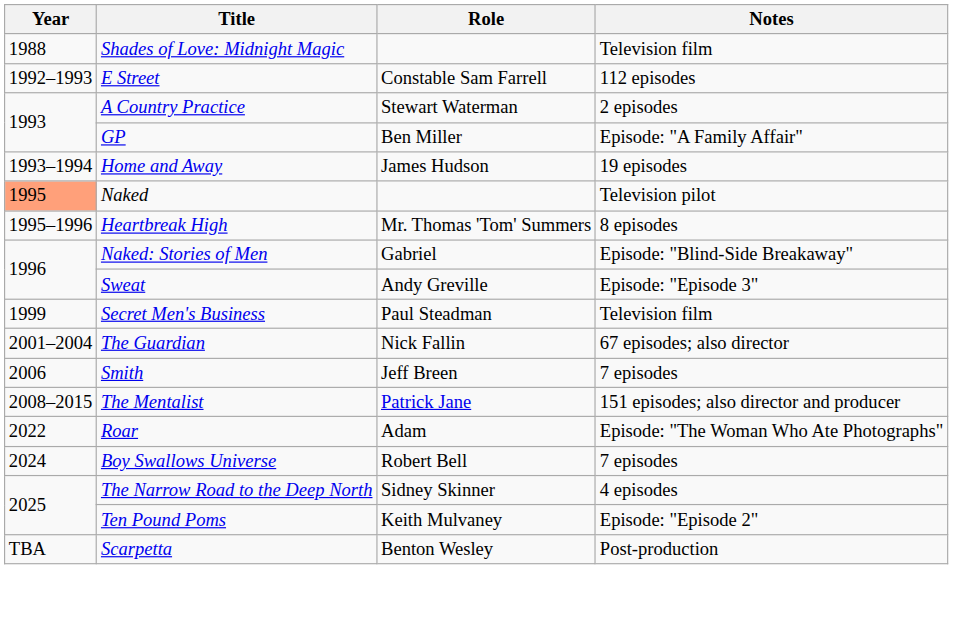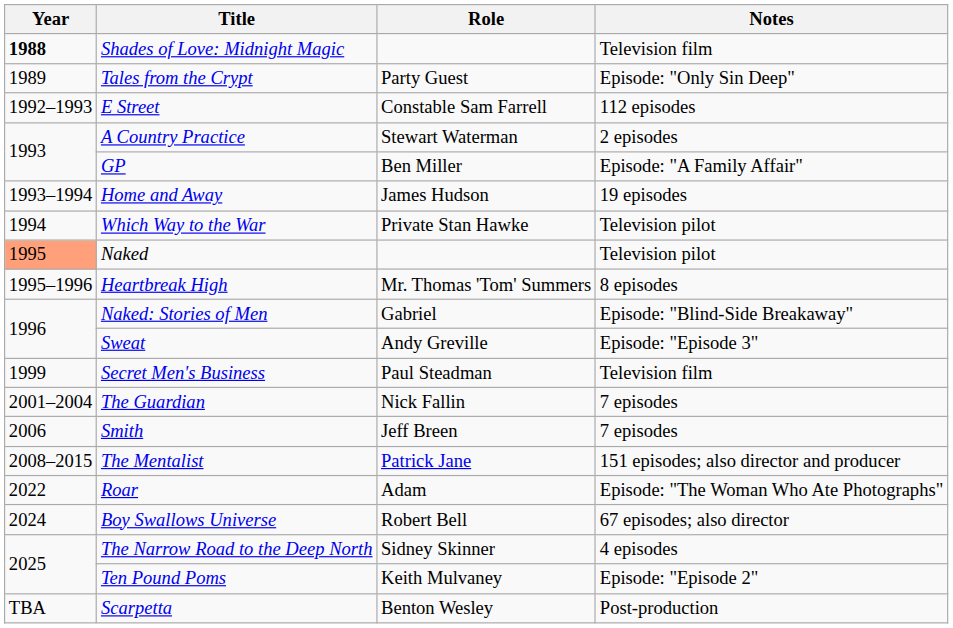Shades of Love: Midnight Magic | Year: normal -> bold
+ row: 1989 | Tales from the Crypt | Party Guest | Episode: "Only Sin Deep"
+ row: 1994 | Which Way to the War | Private Stan Hawke | Television pilot
The Guardian | Notes: 67 episodes; also director -> 7 episodes
Boy Swallows Universe | Notes: 7 episodes -> 67 episodes; also director
